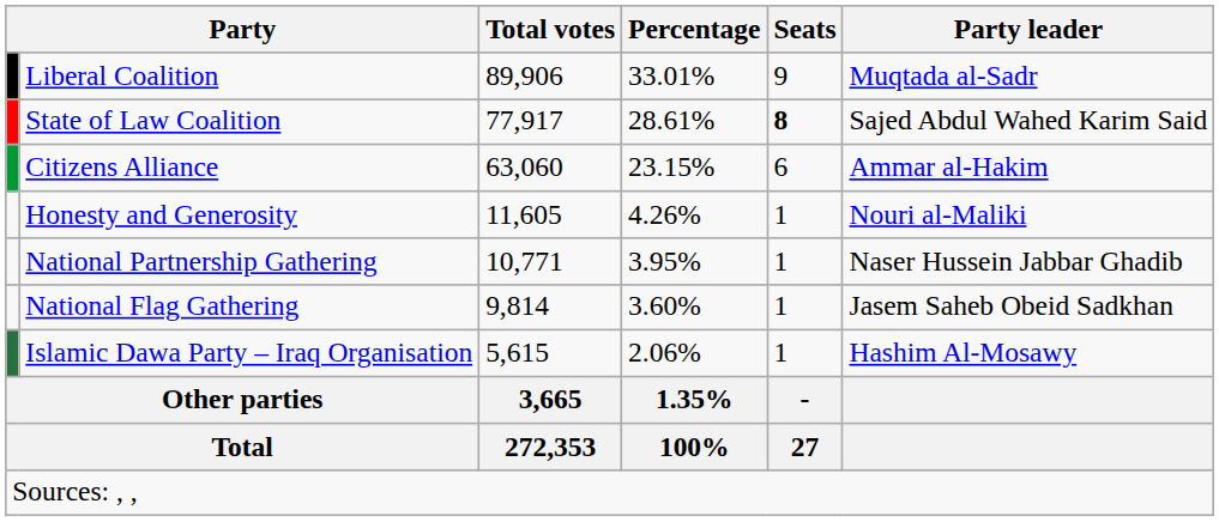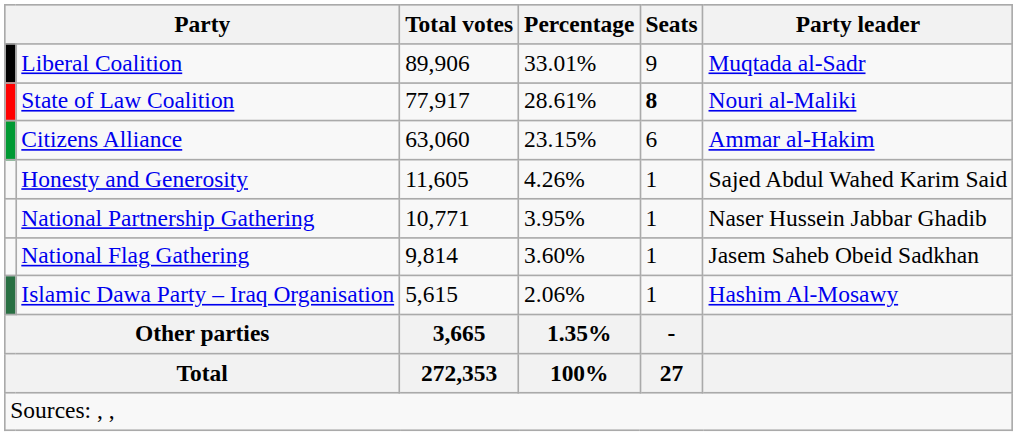State of Law Coalition | Party leader: Sajed Abdul Wahed Karim Said -> Nouri al-Maliki
Honesty and Generosity | Party leader: Nouri al-Maliki -> Sajed Abdul Wahed Karim Said
